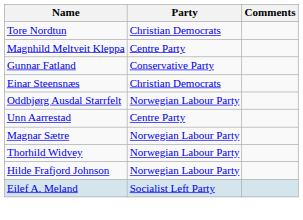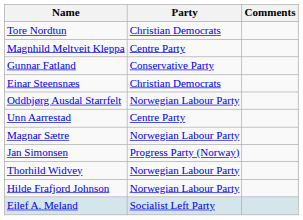+ row: Jan Simonsen | Progress Party (Norway)
